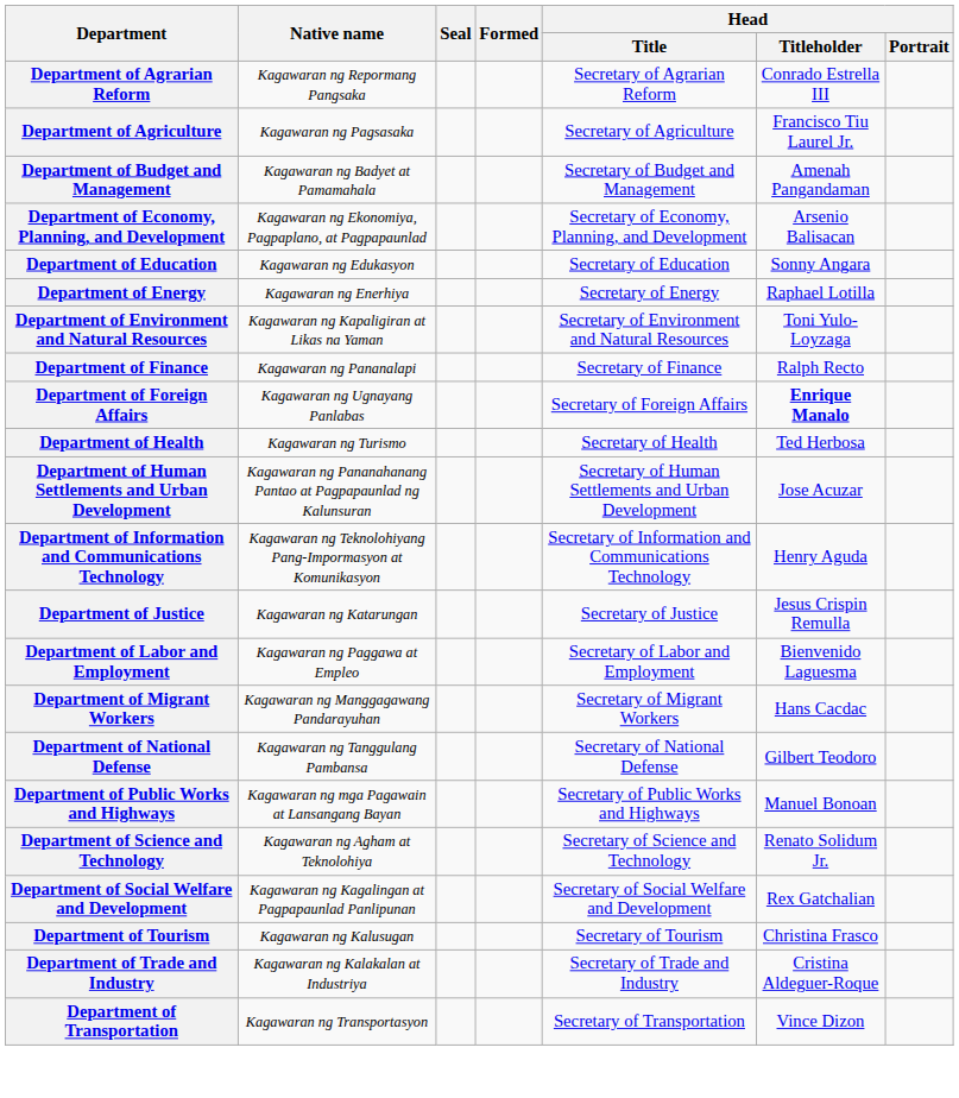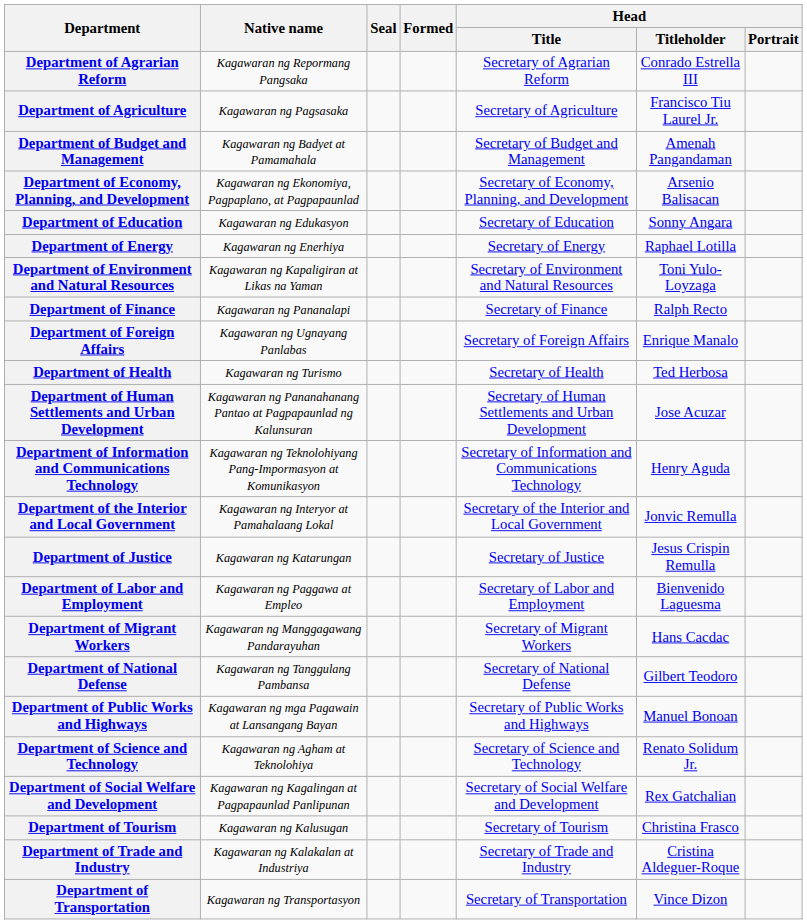Department of Foreign Affairs | Head / Titleholder: bold -> normal
+ row: Department of the Interior and Local Government | Kagawaran ng Interyor at Pamahalaang Lokal | Secretary of the Interior and Local Government | Jonvic Remulla
